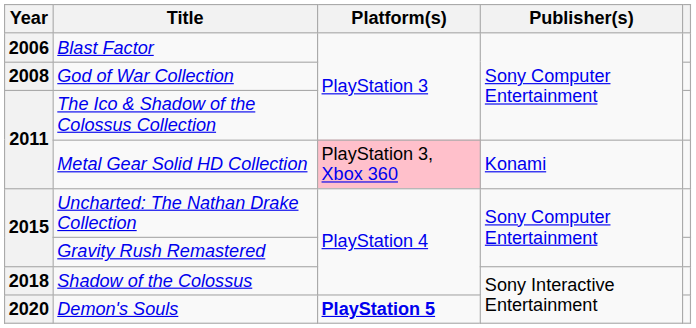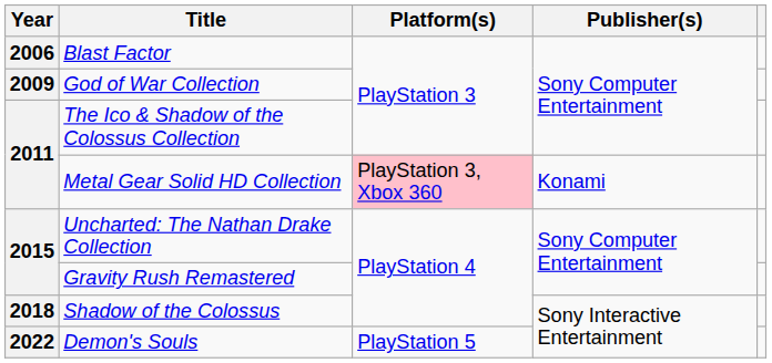God of War Collection | Year: 2008 -> 2009
Demon's Souls | Year: 2020 -> 2022
Demon's Souls | Platform(s): bold -> normal
